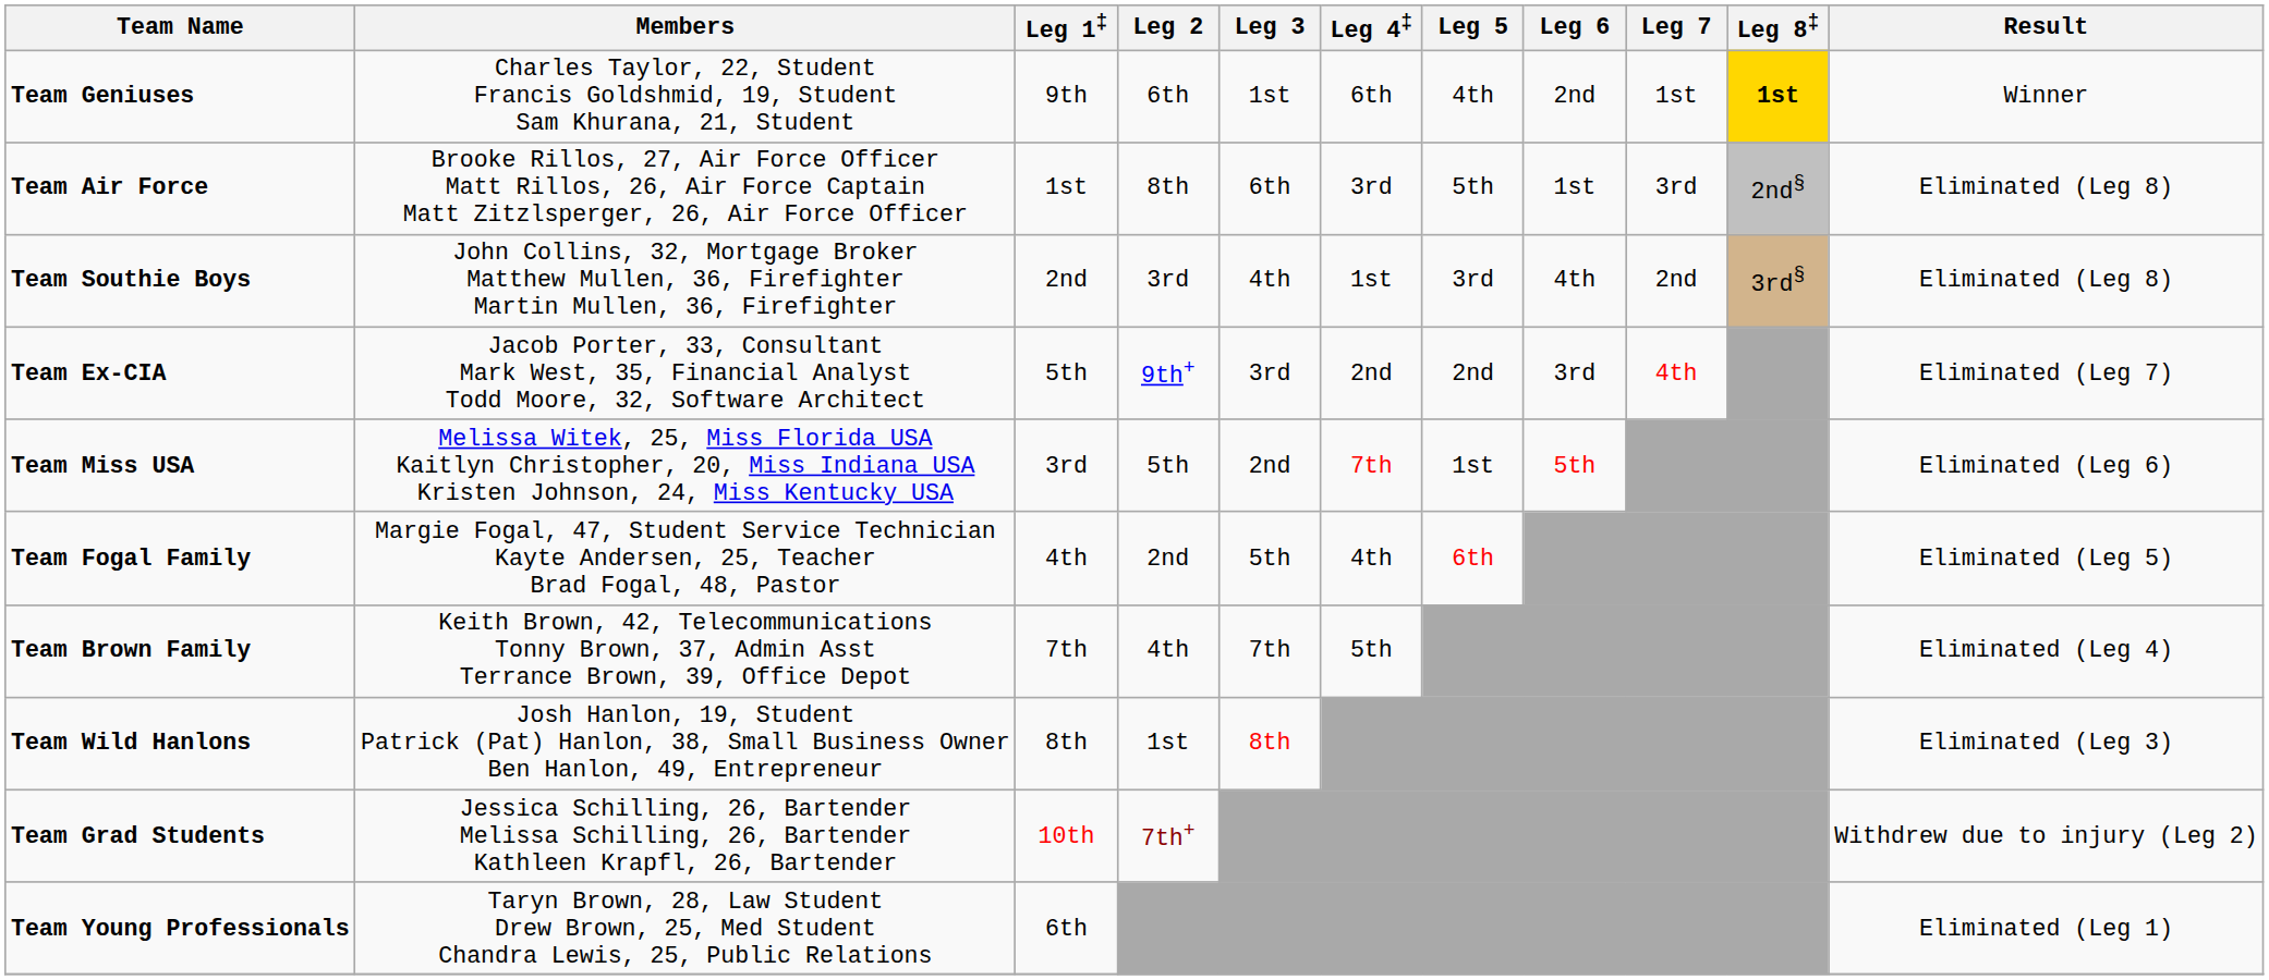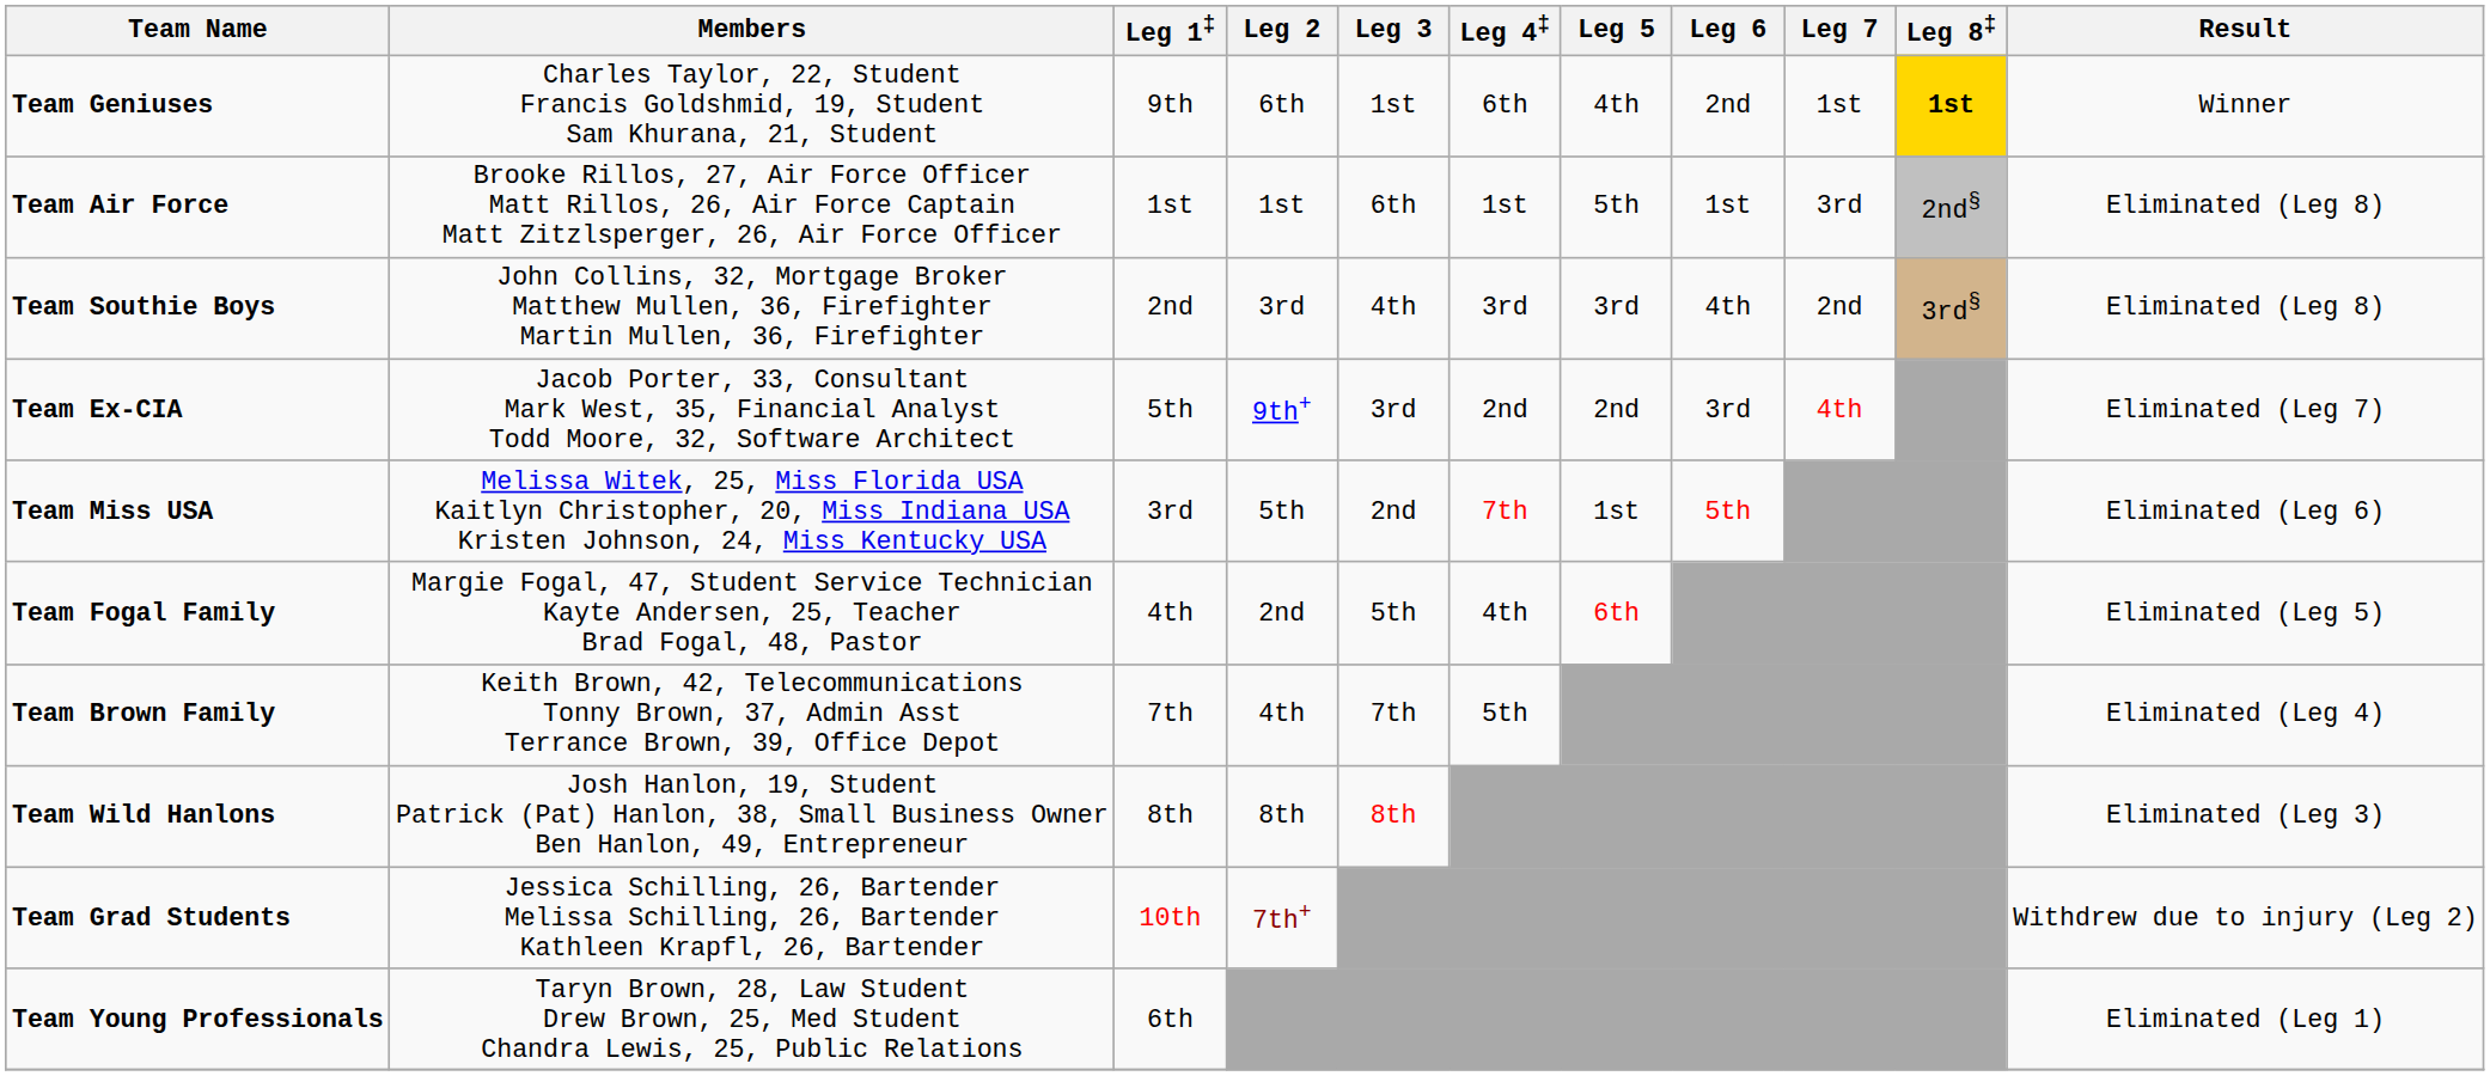Team Air Force | Leg 2: 8th -> 1st
Team Air Force | Leg 4‡: 3rd -> 1st
Team Southie Boys | Leg 4‡: 1st -> 3rd
Team Wild Hanlons | Leg 2: 1st -> 8th
